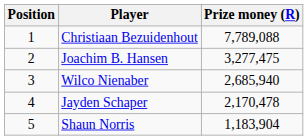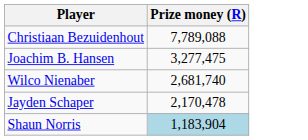- column: Position | 1 | 2 | 3 | 4 | 5
Wilco Nienaber | Prize money (R): 2,685,940 -> 2,681,740
Shaun Norris | Prize money (R): no background -> lightblue background
